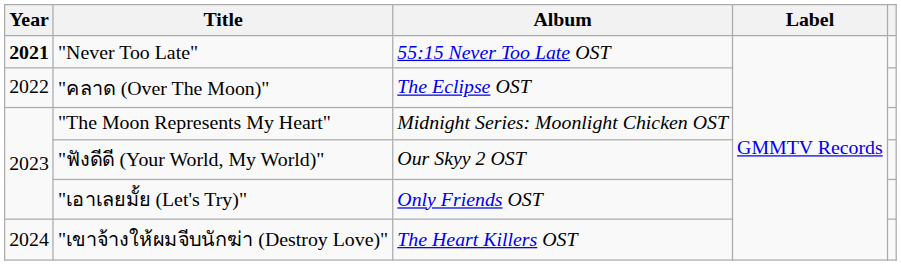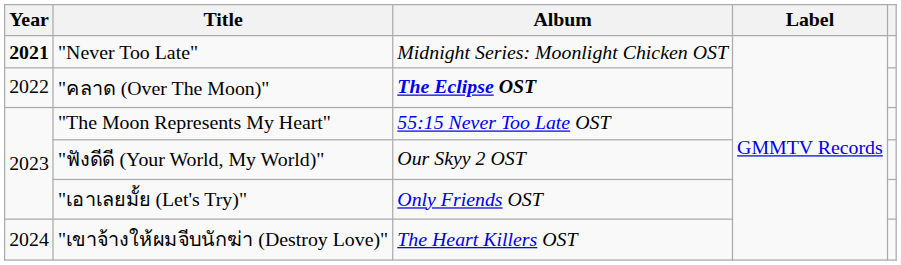"Never Too Late" | Album: 55:15 Never Too Late OST -> Midnight Series: Moonlight Chicken OST
"คลาด (Over The Moon)" | Album: normal -> bold
"The Moon Represents My Heart" | Album: Midnight Series: Moonlight Chicken OST -> 55:15 Never Too Late OST
